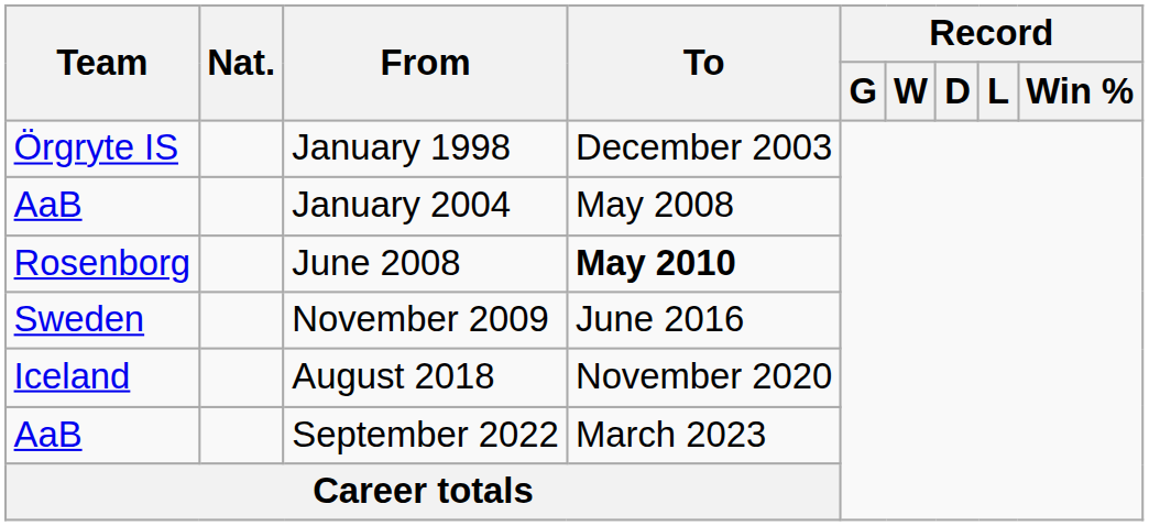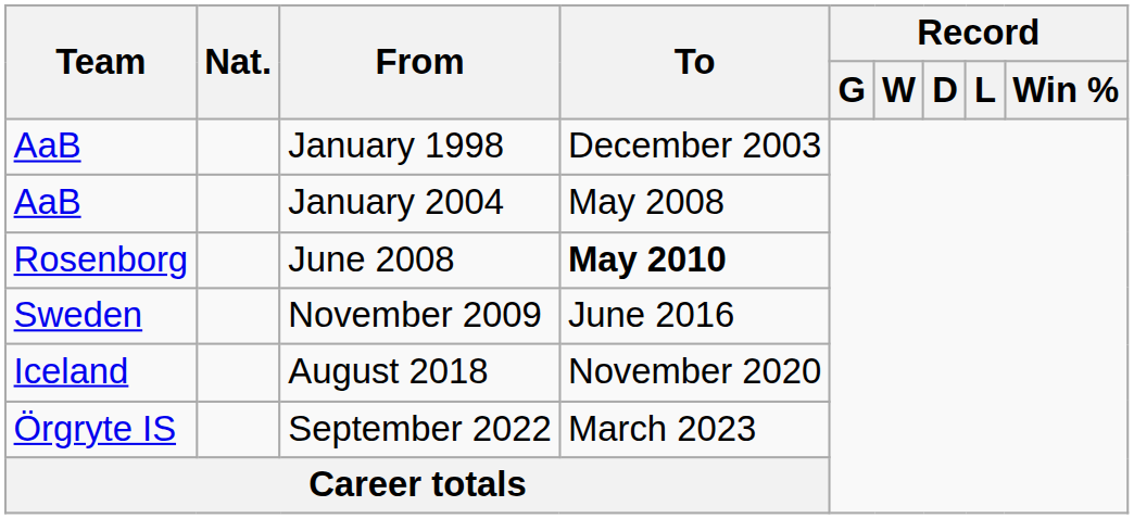January 1998 | Team: Örgryte IS -> AaB
September 2022 | Team: AaB -> Örgryte IS
